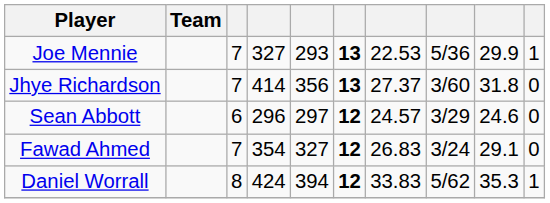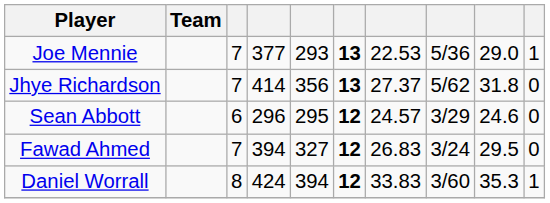Joe Mennie | column 4: 327 -> 377
Joe Mennie | column 9: 29.9 -> 29.0
Jhye Richardson | column 8: 3/60 -> 5/62
Sean Abbott | column 5: 297 -> 295
Fawad Ahmed | column 4: 354 -> 394
Fawad Ahmed | column 9: 29.1 -> 29.5
Daniel Worrall | column 8: 5/62 -> 3/60
